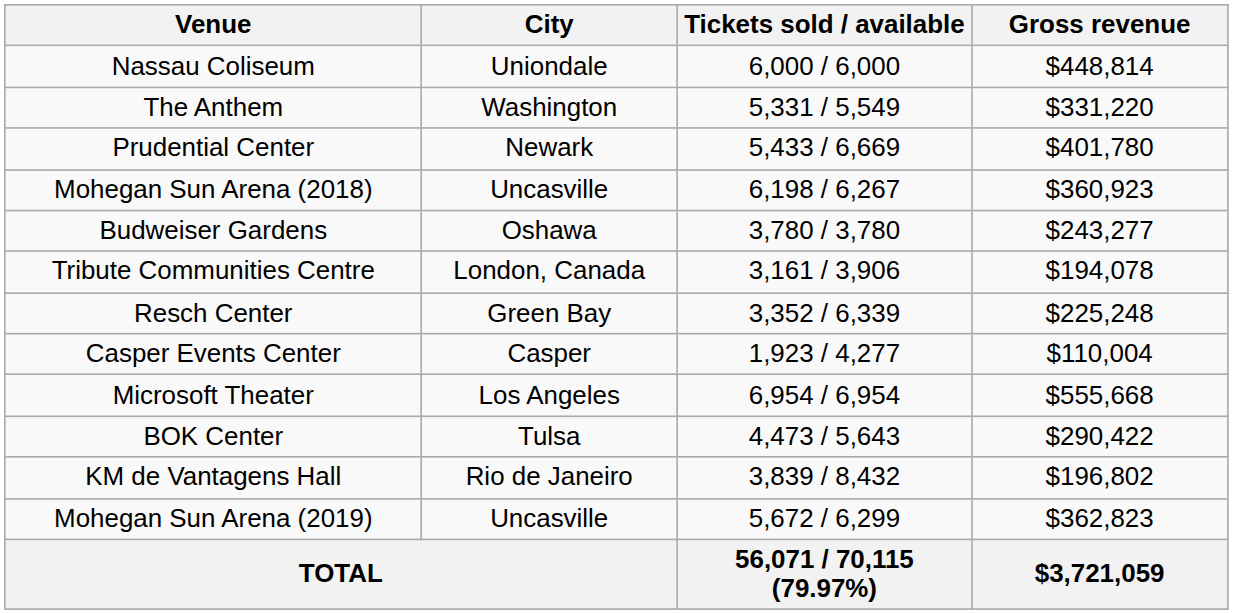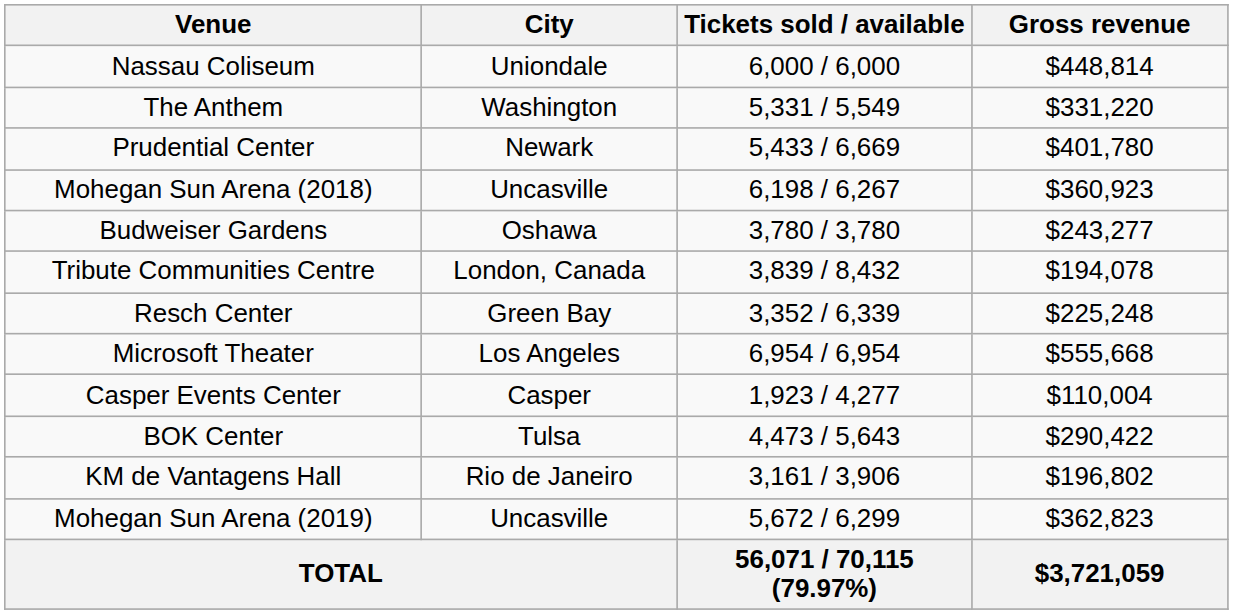Tribute Communities Centre | Tickets sold / available: 3,161 / 3,906 -> 3,839 / 8,432
rows swapped: Casper Events Center <-> Microsoft Theater
KM de Vantagens Hall | Tickets sold / available: 3,839 / 8,432 -> 3,161 / 3,906
